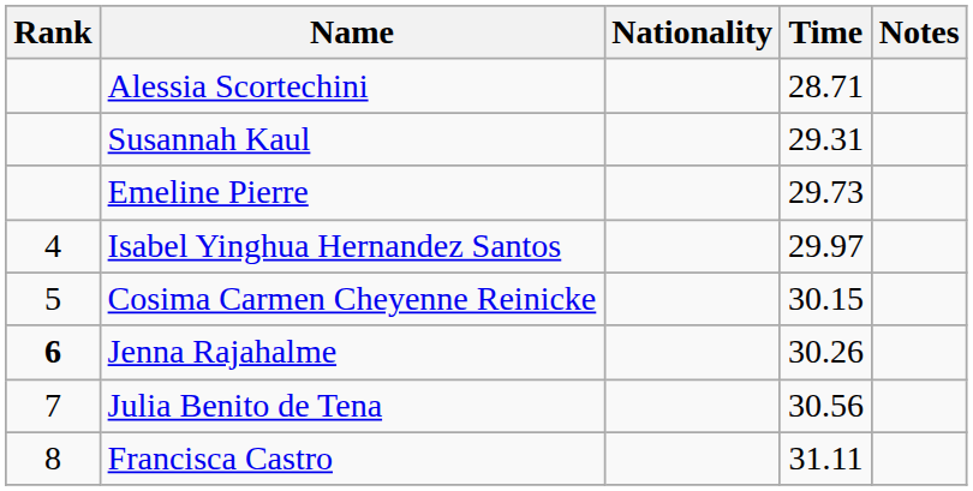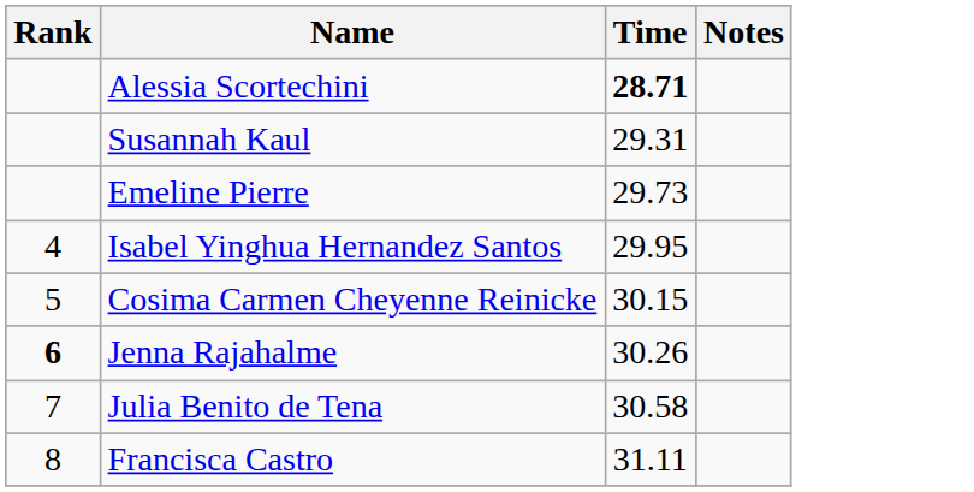- column: Nationality
Alessia Scortechini | Time: normal -> bold
Isabel Yinghua Hernandez Santos | Time: 29.97 -> 29.95
Julia Benito de Tena | Time: 30.56 -> 30.58
